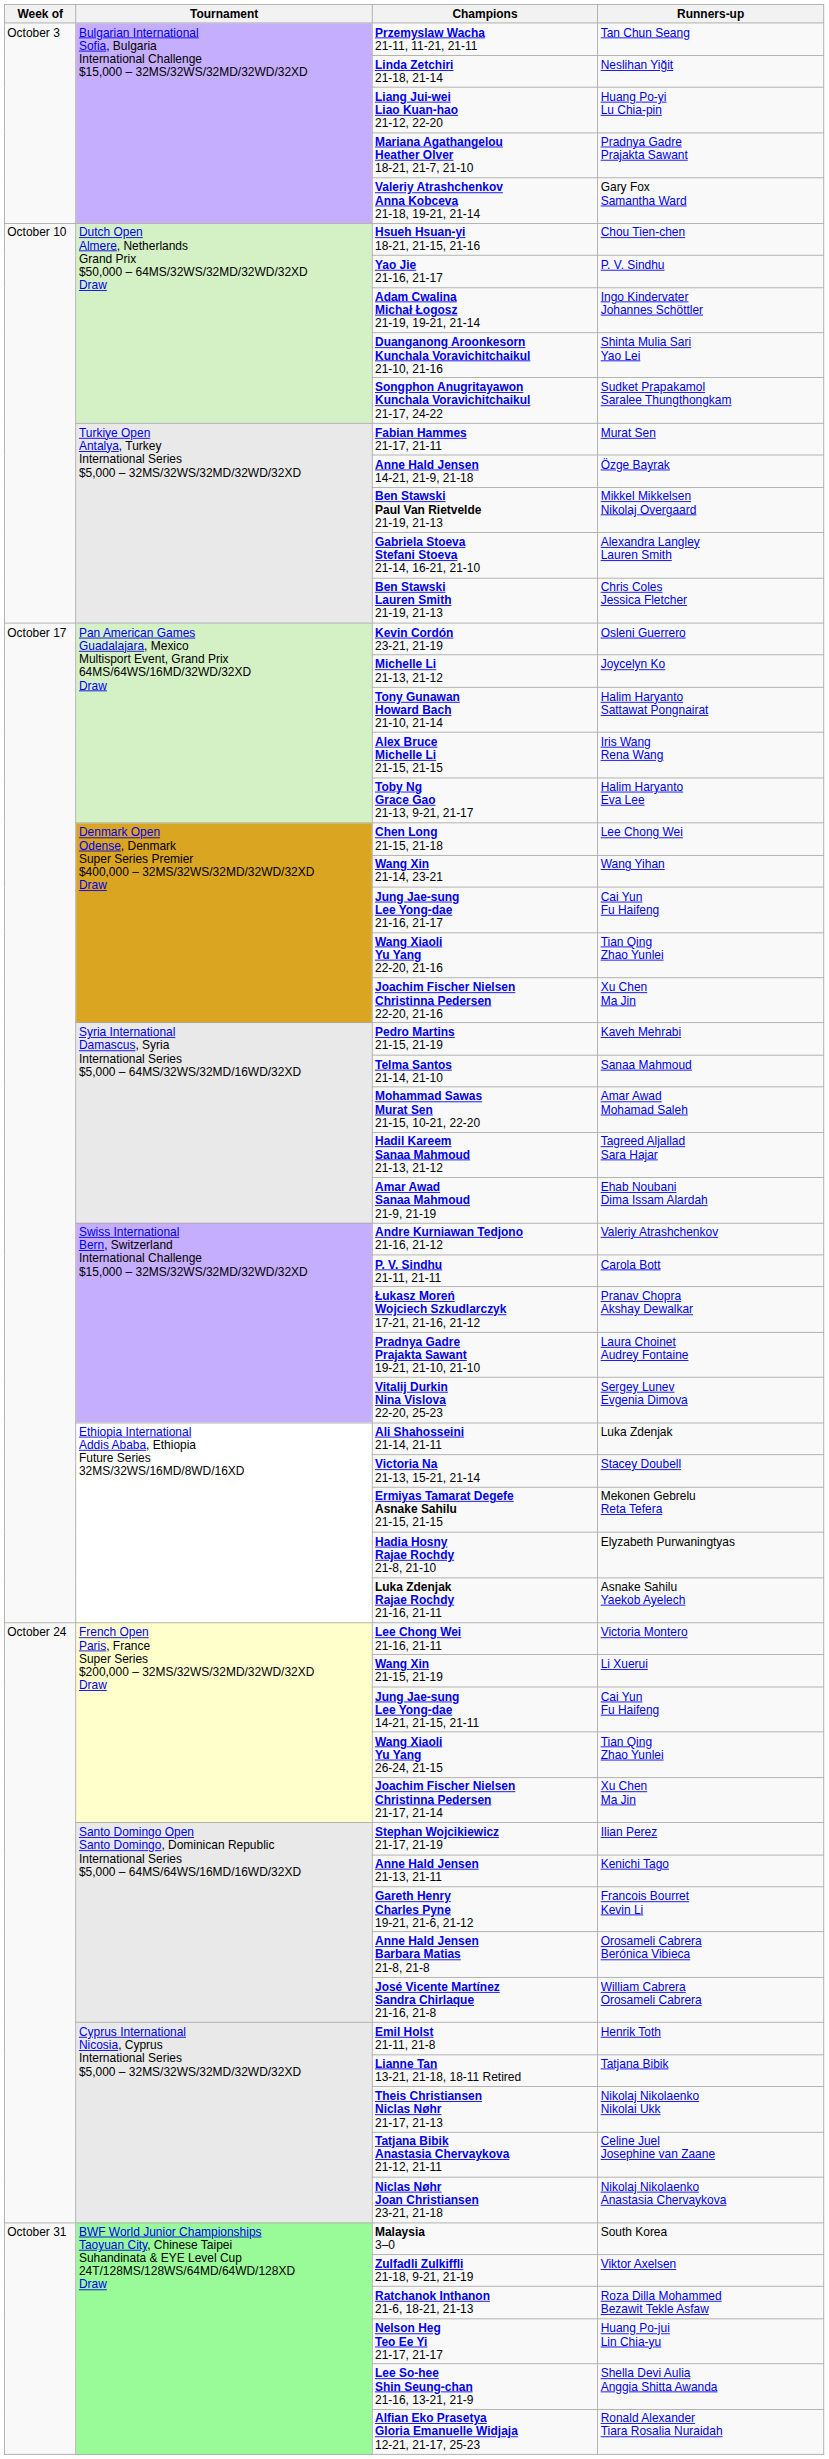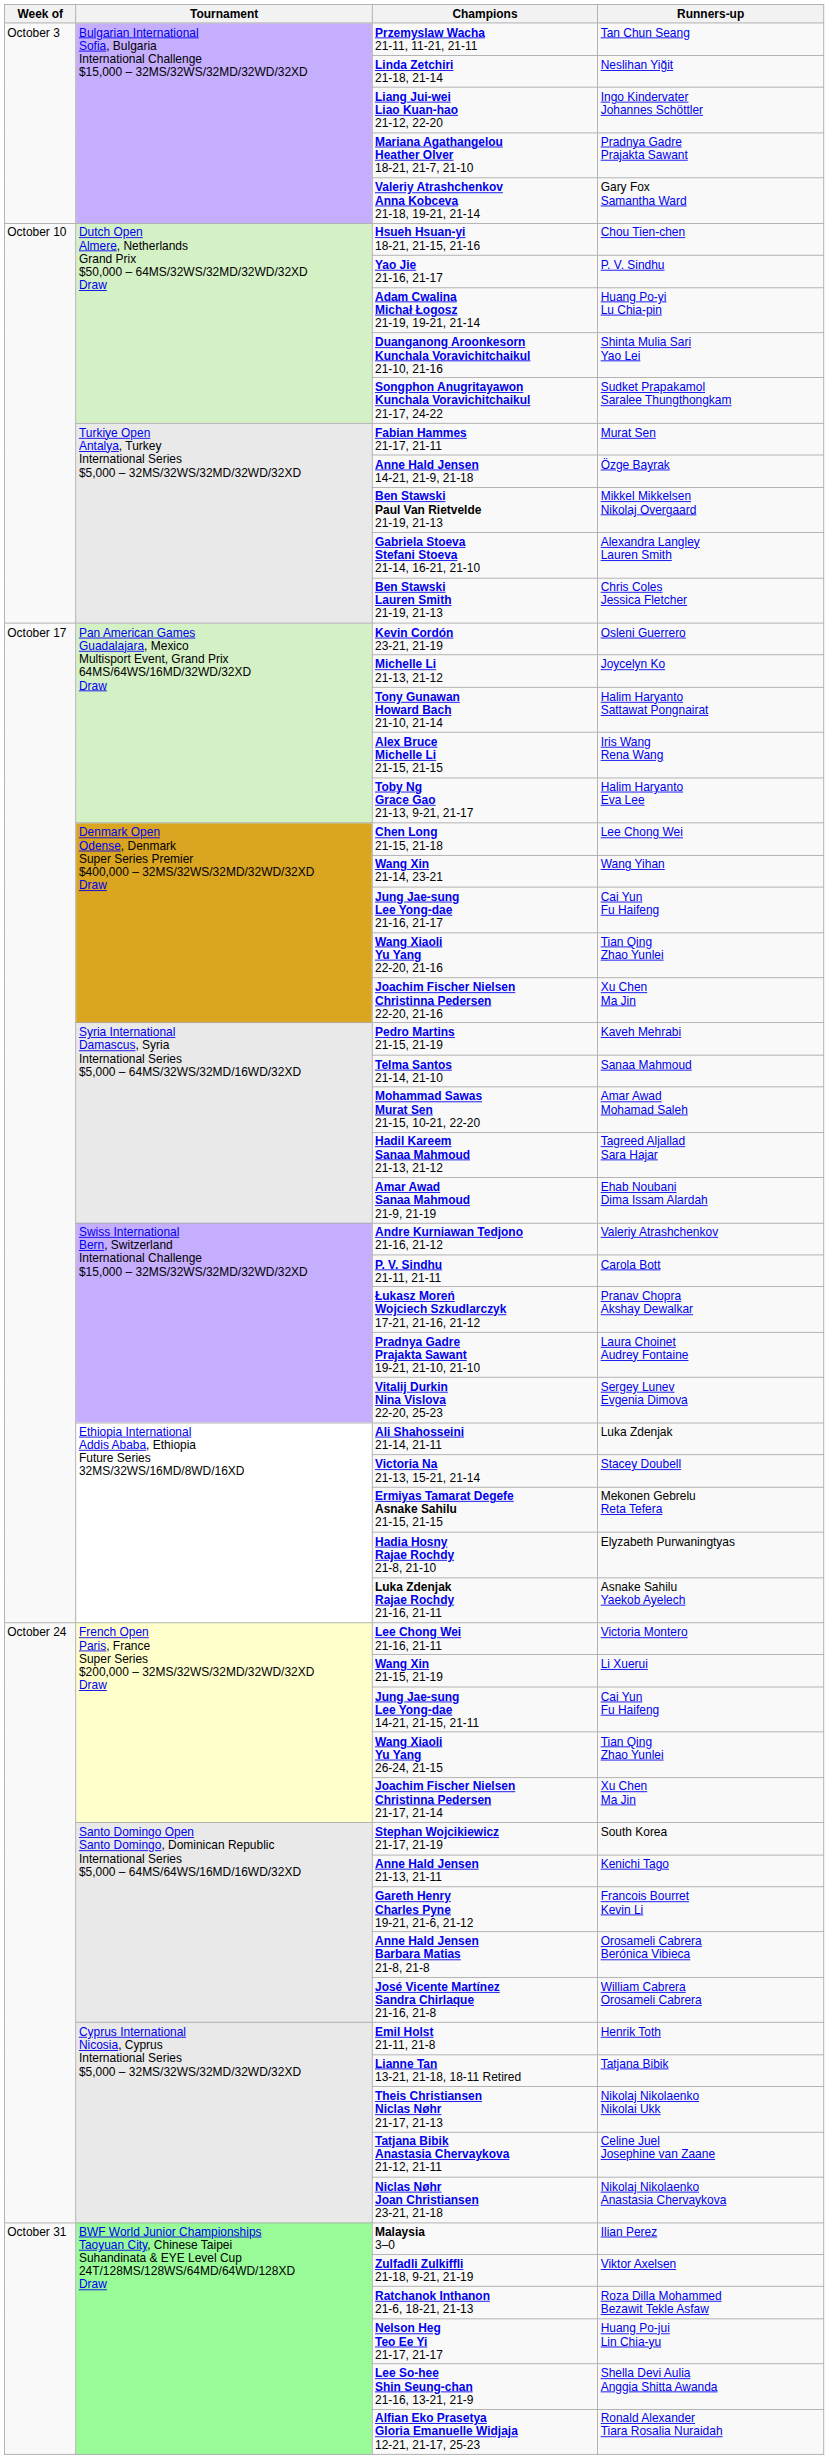Liang Jui-wei Liao Kuan-hao 21-12, 22-20 | Runners-up: Huang Po-yi Lu Chia-pin -> Ingo Kindervater Johannes Schöttler
Adam Cwalina Michał Łogosz 21-19, 19-21, 21-14 | Runners-up: Ingo Kindervater Johannes Schöttler -> Huang Po-yi Lu Chia-pin
Stephan Wojcikiewicz 21-17, 21-19 | Runners-up: Ilian Perez -> South Korea
Malaysia 3–0 | Runners-up: South Korea -> Ilian Perez
